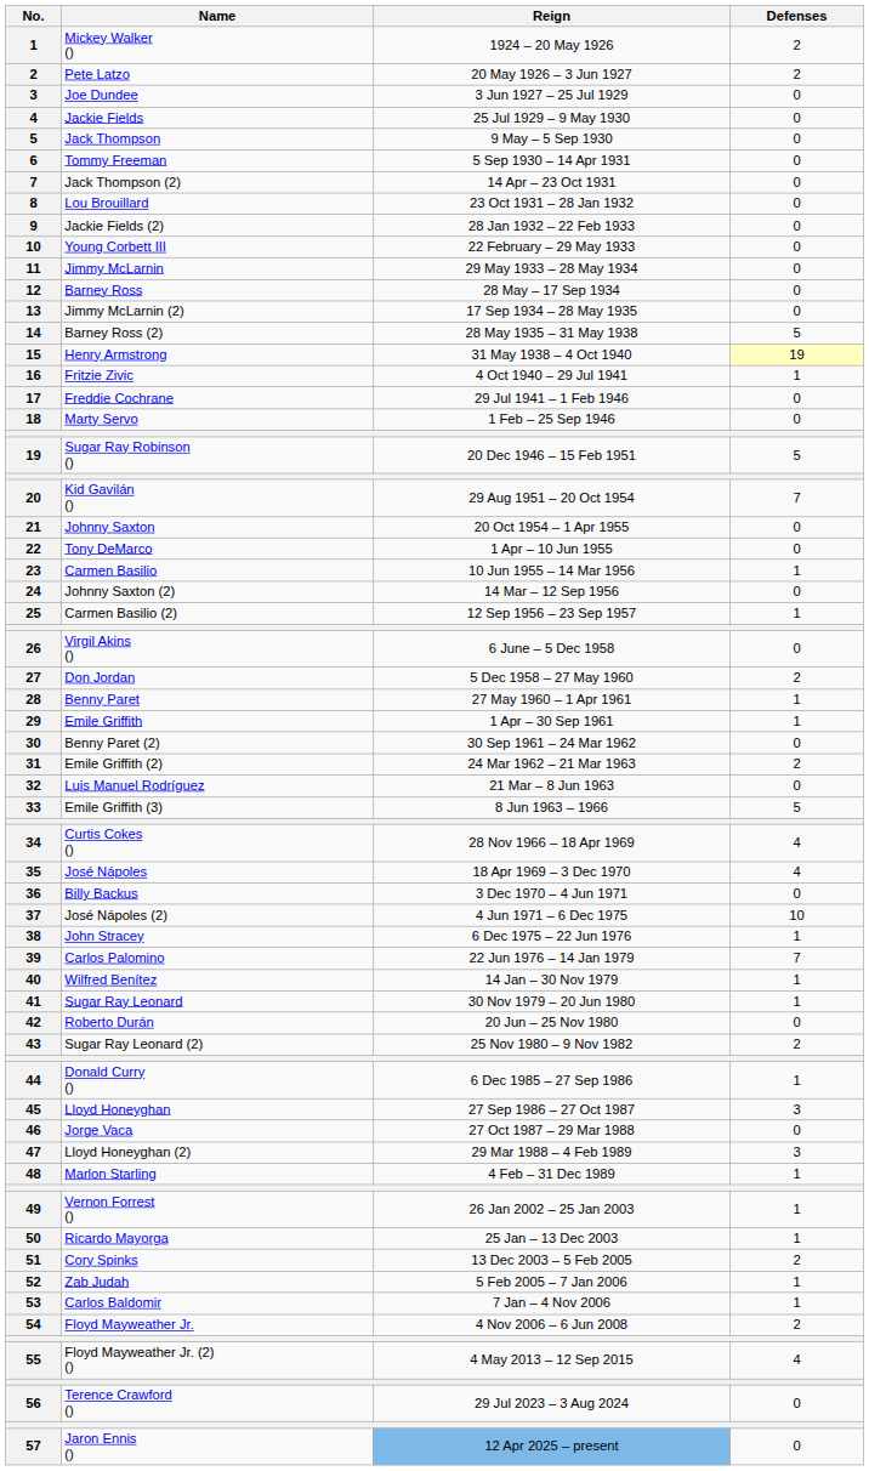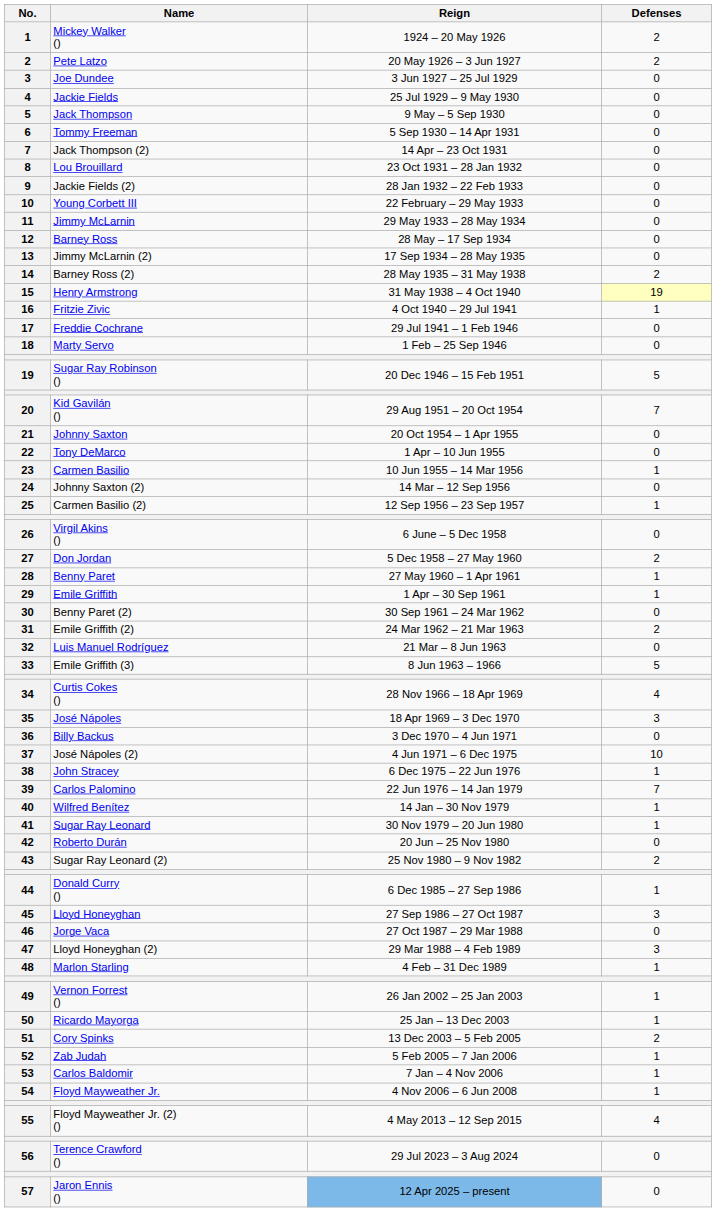Barney Ross (2) | Defenses: 5 -> 2
José Nápoles | Defenses: 4 -> 3
Floyd Mayweather Jr. | Defenses: 2 -> 1
